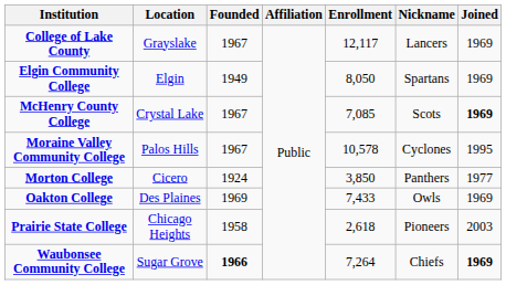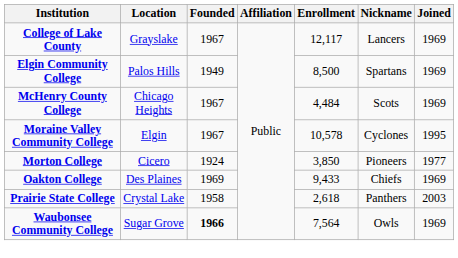Elgin Community College | Location: Elgin -> Palos Hills
Elgin Community College | Enrollment: 8,050 -> 8,500
McHenry County College | Location: Crystal Lake -> Chicago Heights
McHenry County College | Enrollment: 7,085 -> 4,484
McHenry County College | Joined: bold -> normal
Moraine Valley Community College | Location: Palos Hills -> Elgin
Morton College | Nickname: Panthers -> Pioneers
Oakton College | Enrollment: 7,433 -> 9,433
Oakton College | Nickname: Owls -> Chiefs
Prairie State College | Location: Chicago Heights -> Crystal Lake
Prairie State College | Nickname: Pioneers -> Panthers
Waubonsee Community College | Enrollment: 7,264 -> 7,564
Waubonsee Community College | Nickname: Chiefs -> Owls
Waubonsee Community College | Joined: bold -> normal
